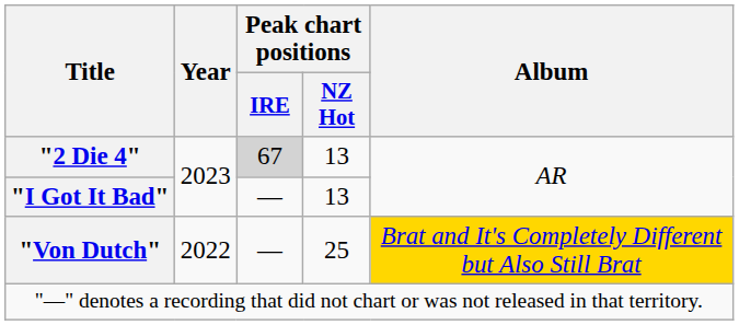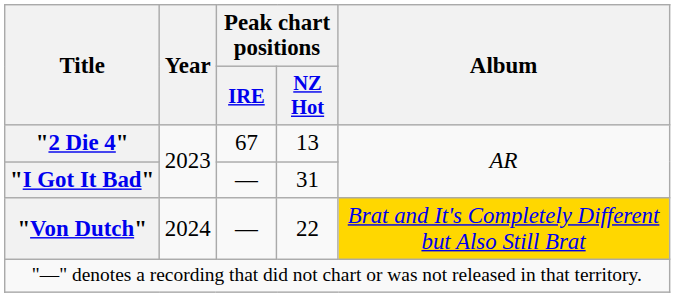"2 Die 4" | Peak chart positions / IRE: lightgrey background -> no background
"I Got It Bad" | Peak chart positions / NZ Hot: 13 -> 31
"Von Dutch" | Year: 2022 -> 2024
"Von Dutch" | Peak chart positions / NZ Hot: 25 -> 22
